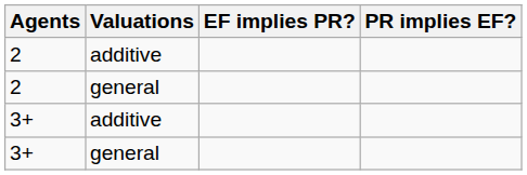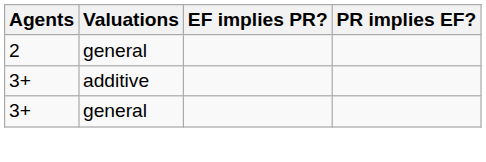- row: 2 | additive
